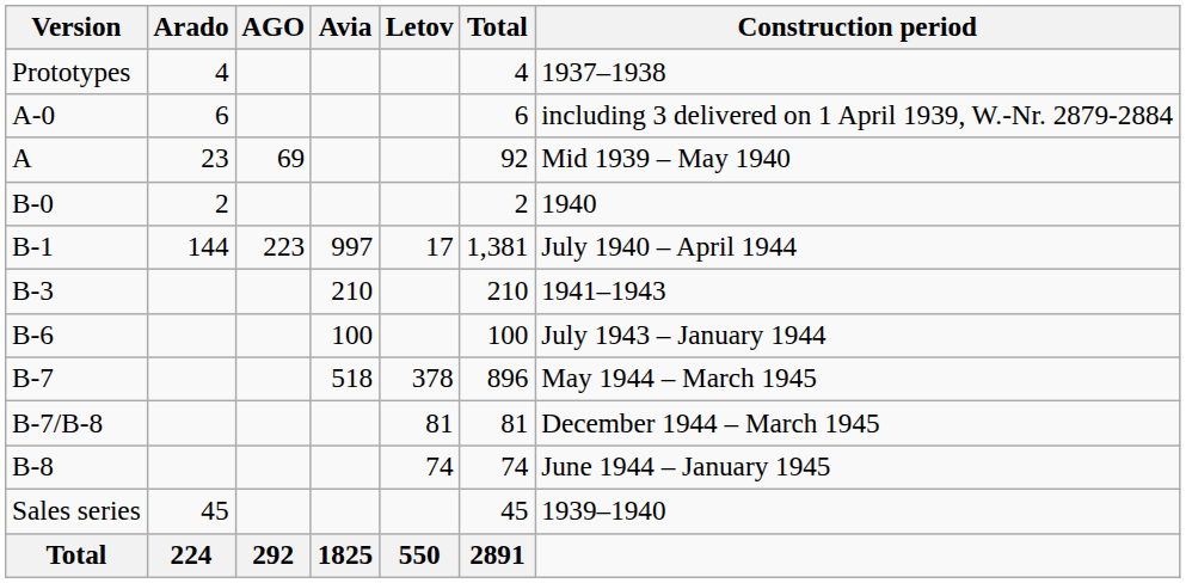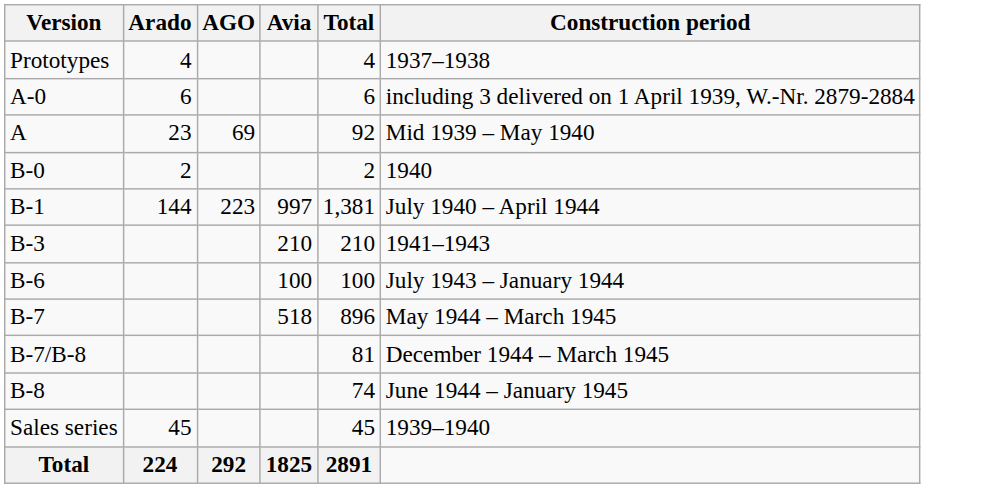- column: Letov | 17 | 378 | 81 | 74 | 550
